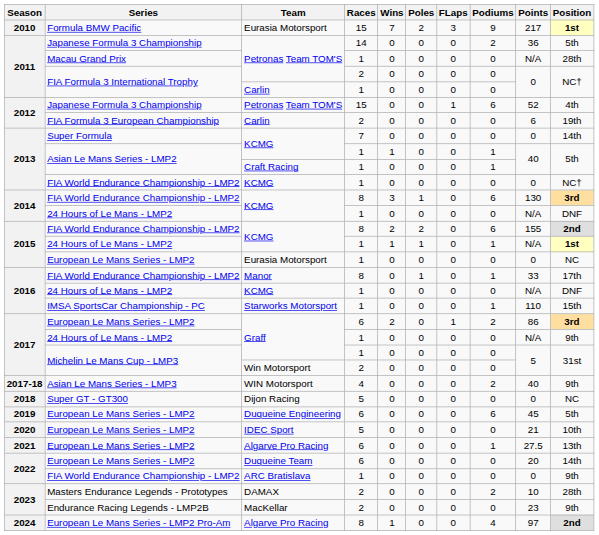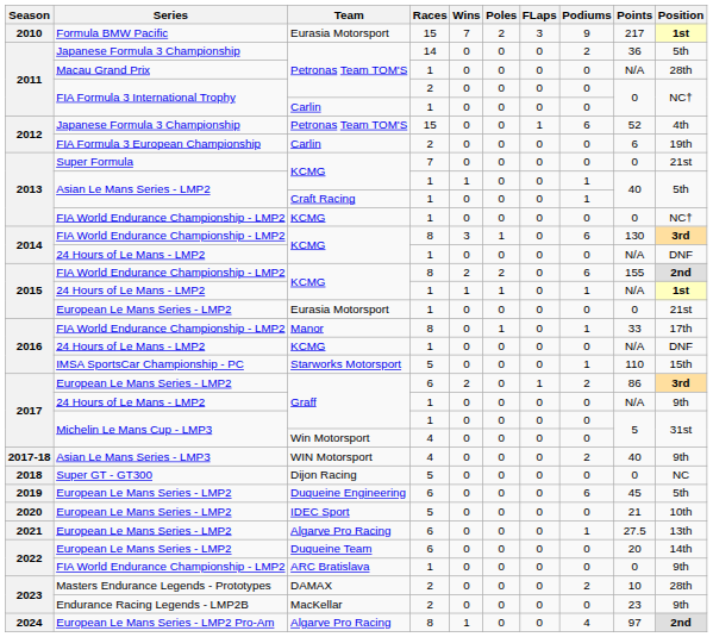Super Formula / KCMG | Position: 14th -> 21st
European Le Mans Series - LMP2 / Eurasia Motorsport | Position: NC -> 21st
Starworks Motorsport | Races: 1 -> 5
Win Motorsport | Races: 2 -> 4
